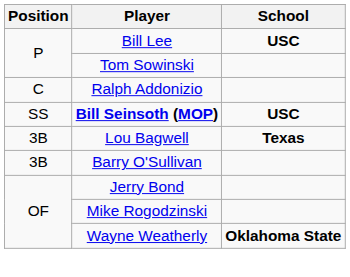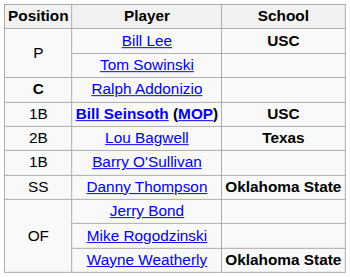Ralph Addonizio | Position: normal -> bold
Bill Seinsoth (MOP) | Position: SS -> 1B
Lou Bagwell | Position: 3B -> 2B
Barry O'Sullivan | Position: 3B -> 1B
+ row: SS | Danny Thompson | Oklahoma State
